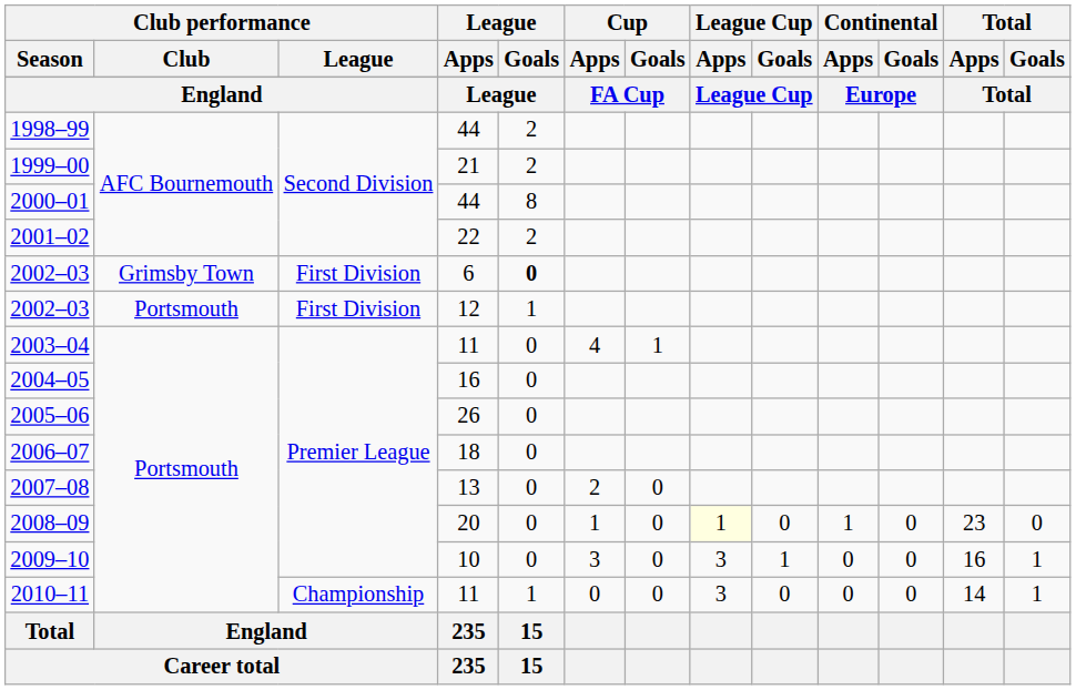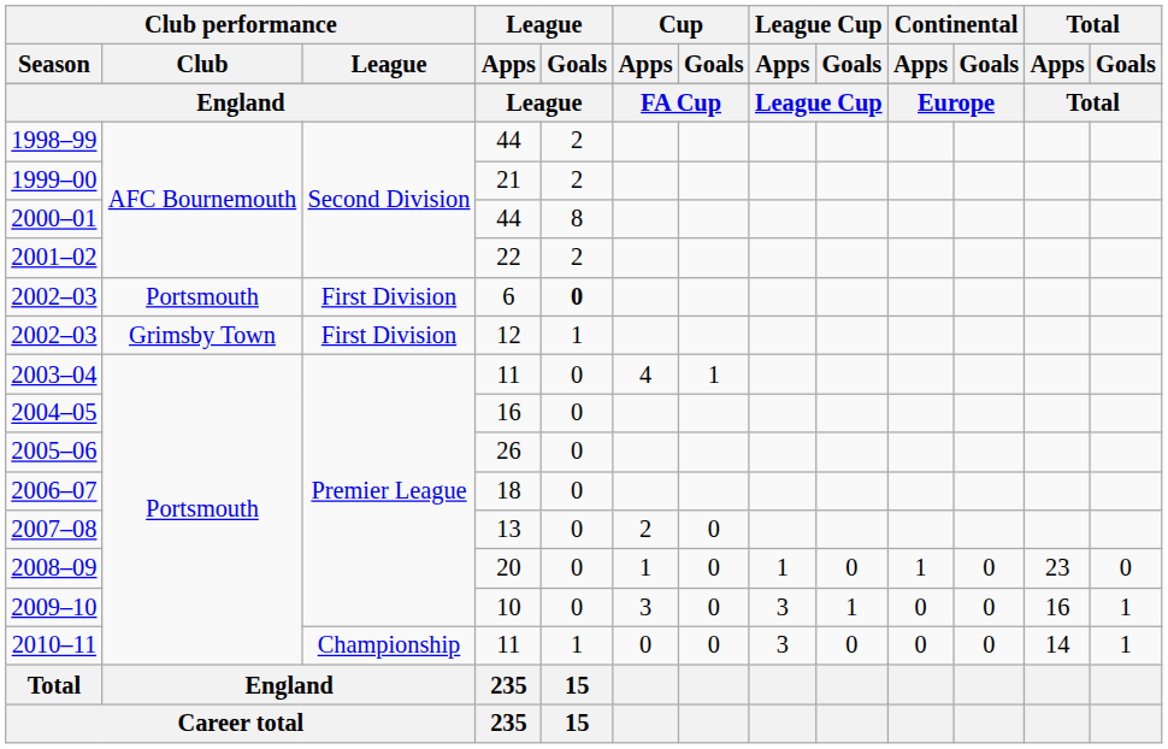2002–03 / 6 | Club performance / Club: Grimsby Town -> Portsmouth
2002–03 / 12 | Club performance / Club: Portsmouth -> Grimsby Town
2008–09 | League Cup / Apps: lightyellow background -> no background
